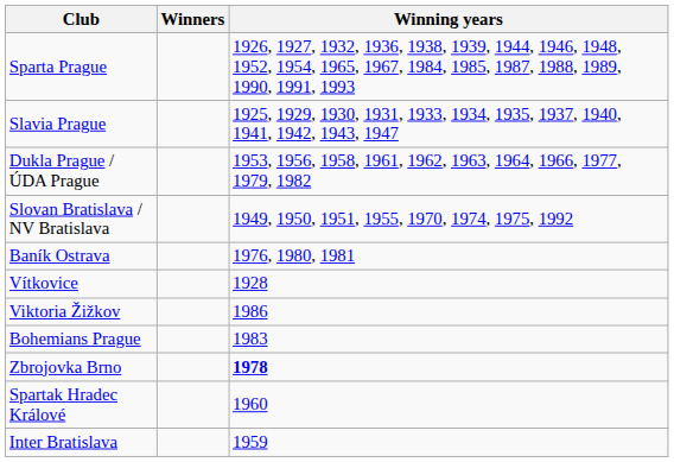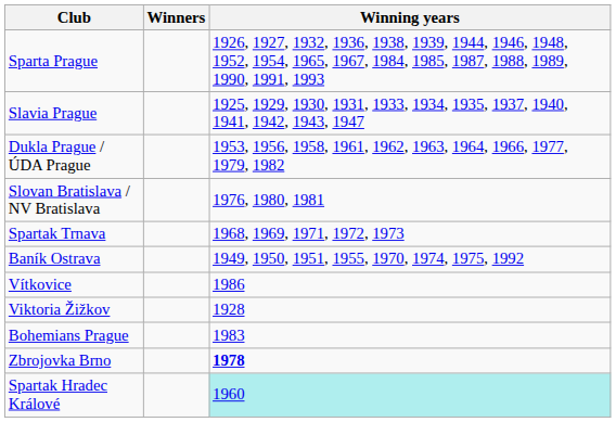Slovan Bratislava / NV Bratislava | Winning years: 1949, 1950, 1951, 1955, 1970, 1974, 1975, 1992 -> 1976, 1980, 1981
+ row: Spartak Trnava | 1968, 1969, 1971, 1972, 1973
Baník Ostrava | Winning years: 1976, 1980, 1981 -> 1949, 1950, 1951, 1955, 1970, 1974, 1975, 1992
Vítkovice | Winning years: 1928 -> 1986
Viktoria Žižkov | Winning years: 1986 -> 1928
Spartak Hradec Králové | Winning years: no background -> paleturquoise background
- row: Inter Bratislava | 1959
